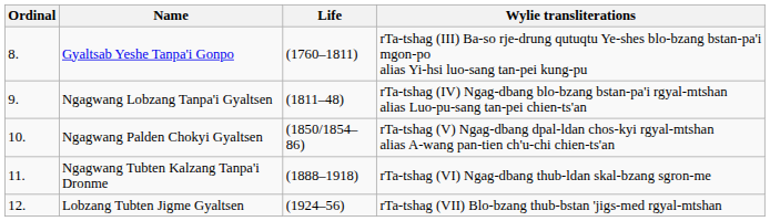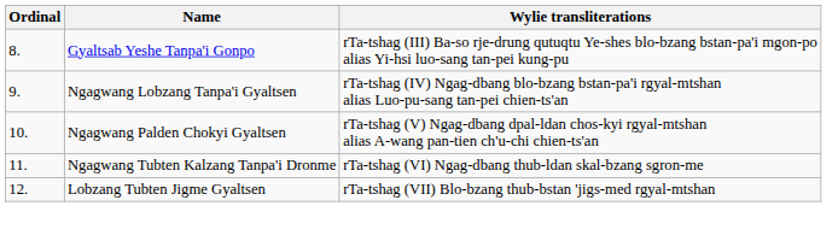- column: Life | (1760–1811) | (1811–48) | (1850/1854–86) | (1888–1918) | (1924–56)
